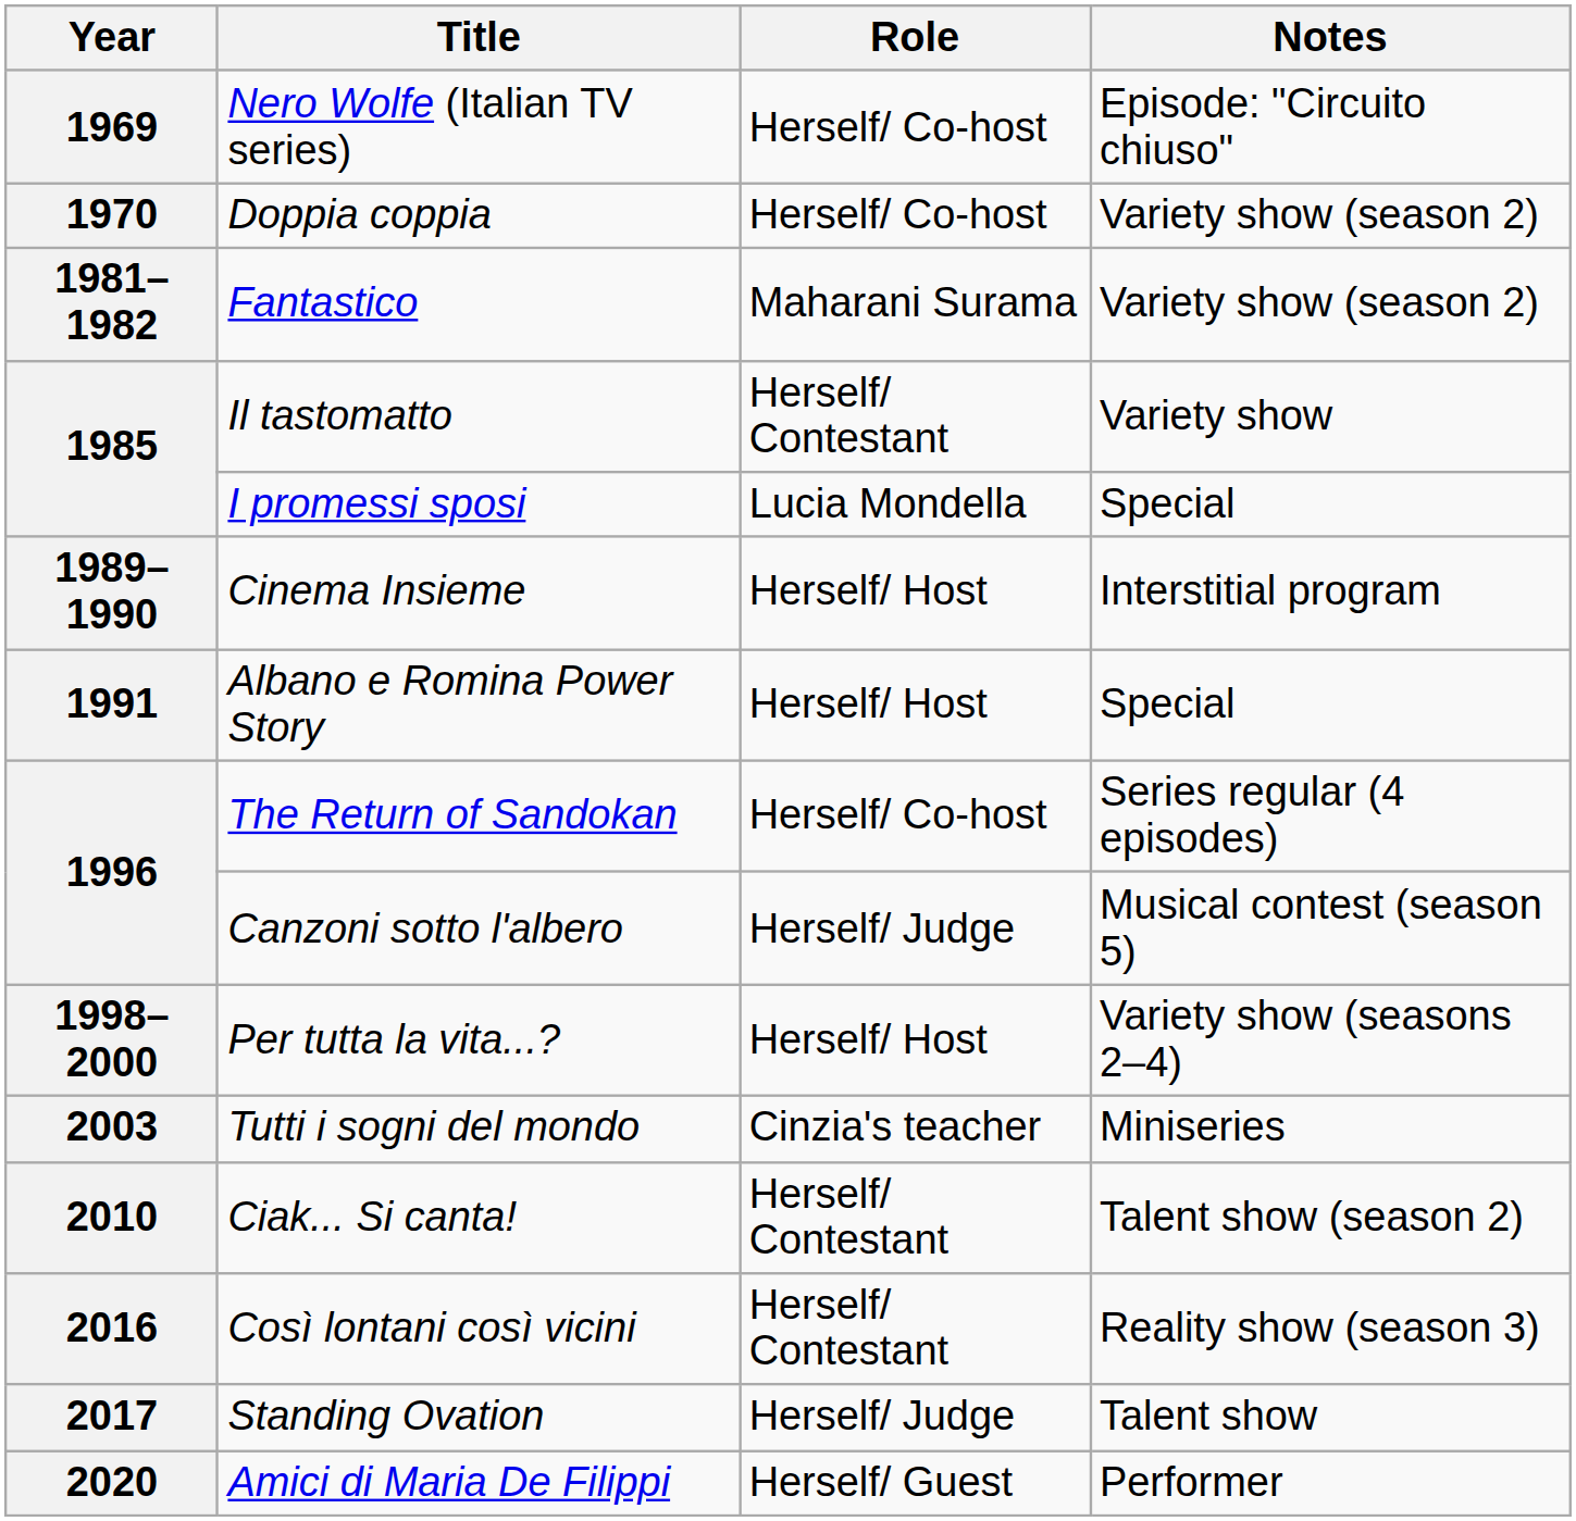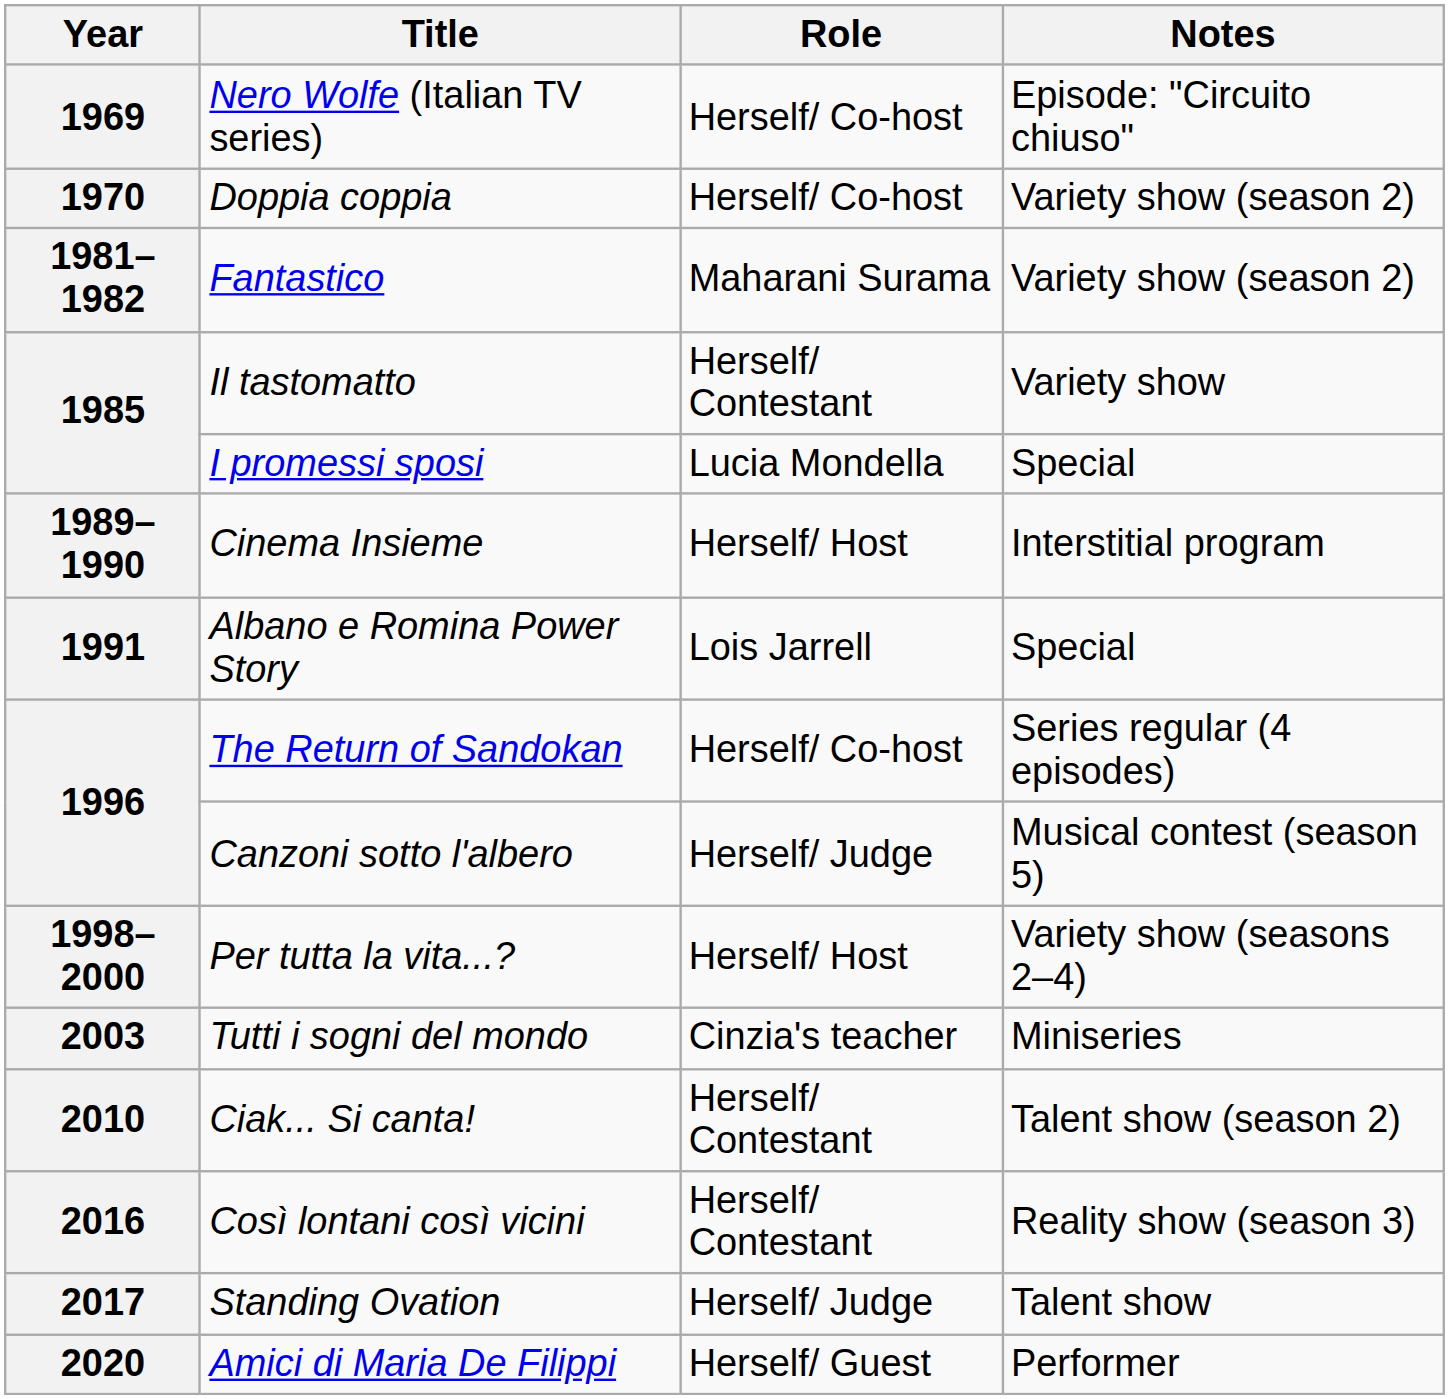Albano e Romina Power Story | Role: Herself/ Host -> Lois Jarrell
